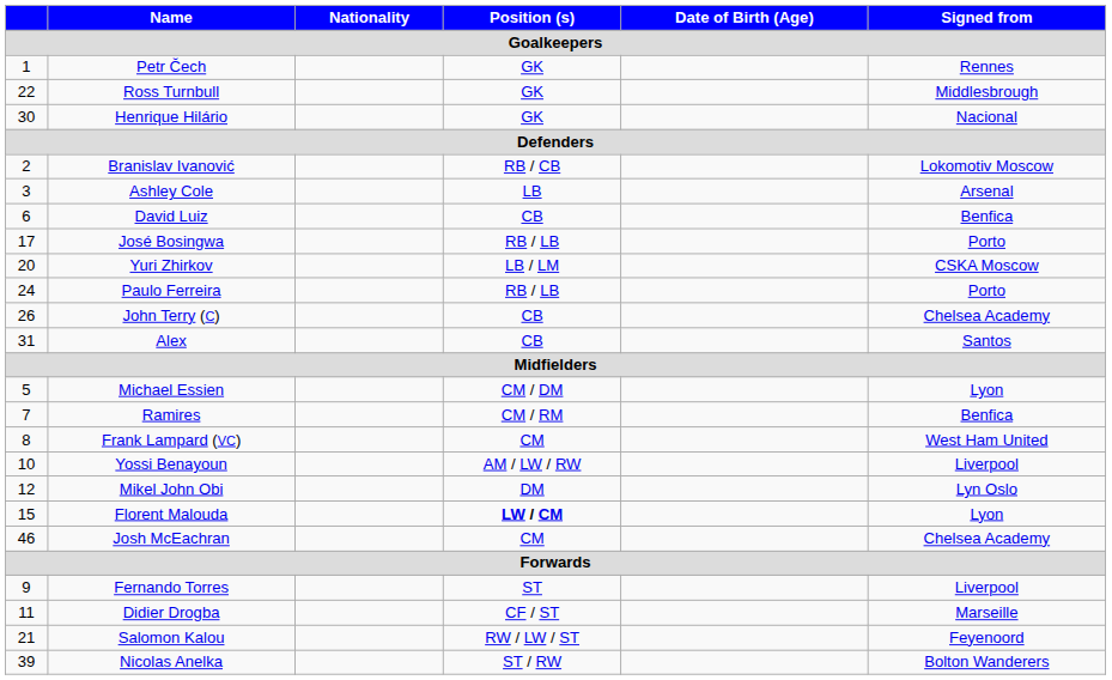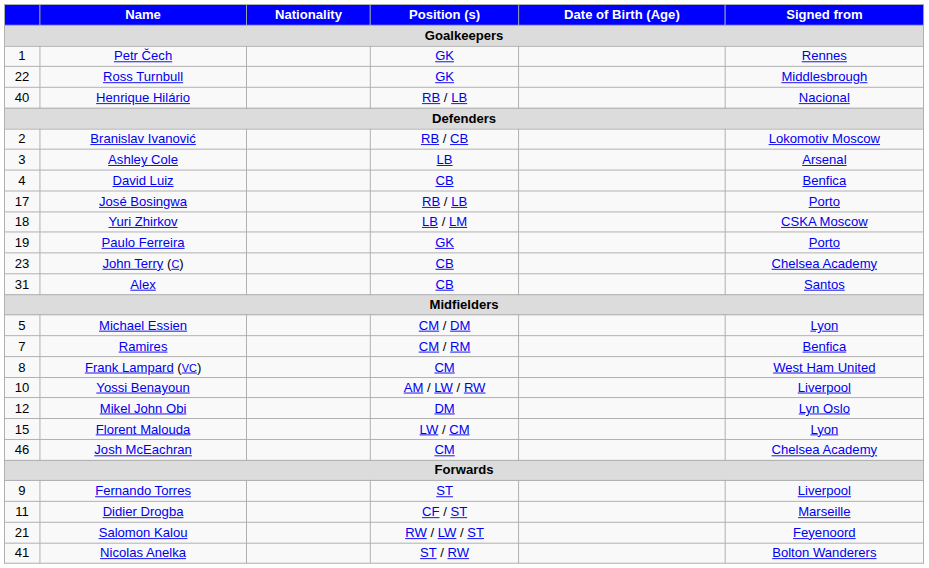Henrique Hilário | Goalkeepers: 30 -> 40
Henrique Hilário | Position (s) / Goalkeepers: GK -> RB / LB
David Luiz | Goalkeepers: 6 -> 4
Yuri Zhirkov | Goalkeepers: 20 -> 18
Paulo Ferreira | Goalkeepers: 24 -> 19
Paulo Ferreira | Position (s) / Goalkeepers: RB / LB -> GK
John Terry (C) | Goalkeepers: 26 -> 23
Florent Malouda | Position (s) / Goalkeepers: bold -> normal
Nicolas Anelka | Goalkeepers: 39 -> 41
